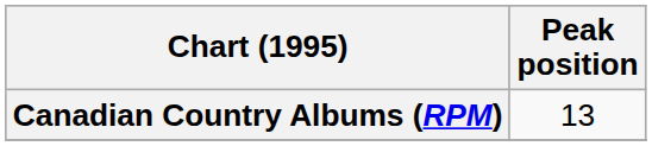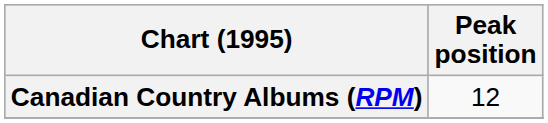Canadian Country Albums (RPM) | Peak position: 13 -> 12
